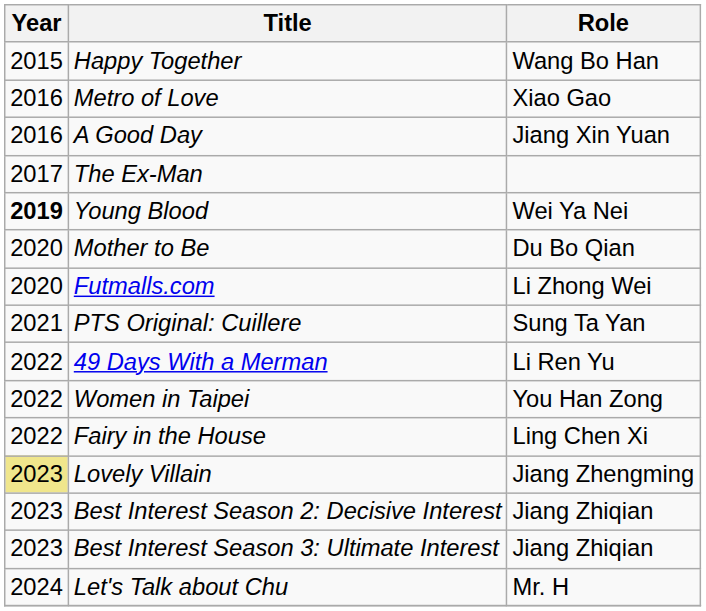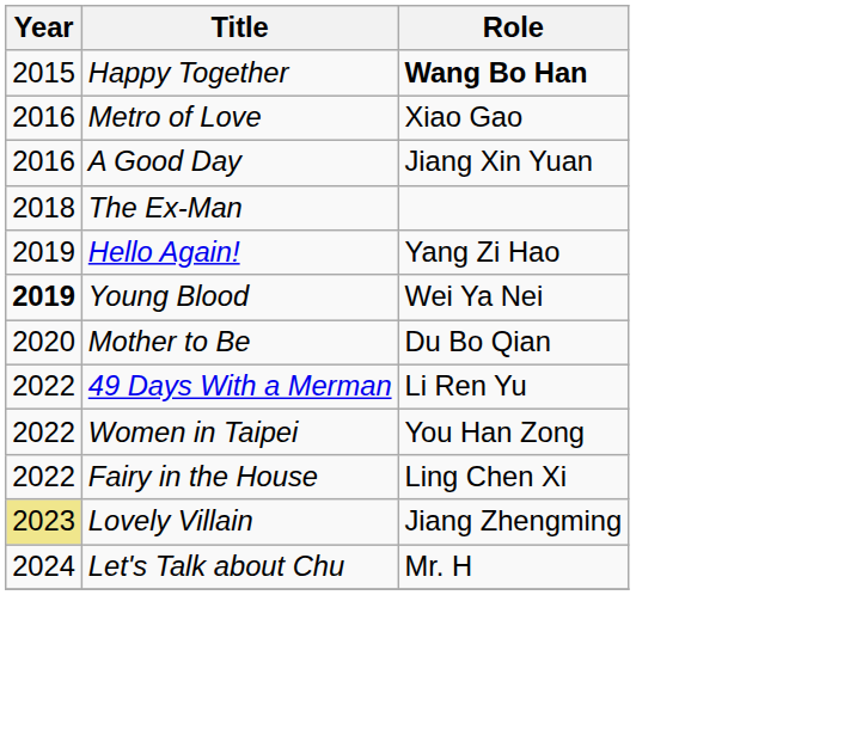Happy Together | Role: normal -> bold
The Ex-Man | Year: 2017 -> 2018
+ row: 2019 | Hello Again! | Yang Zi Hao
- row: 2020 | Futmalls.com | Li Zhong Wei
- row: 2021 | PTS Original: Cuillere | Sung Ta Yan
- row: 2023 | Best Interest Season 2: Decisive Interest | Jiang Zhiqian
- row: 2023 | Best Interest Season 3: Ultimate Interest | Jiang Zhiqian
